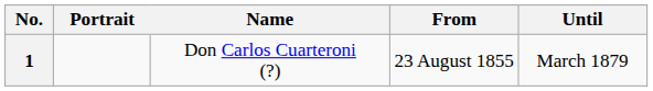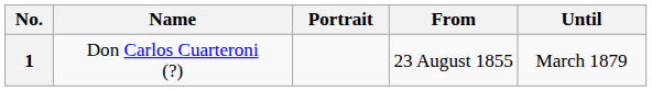columns swapped: Portrait <-> Name
